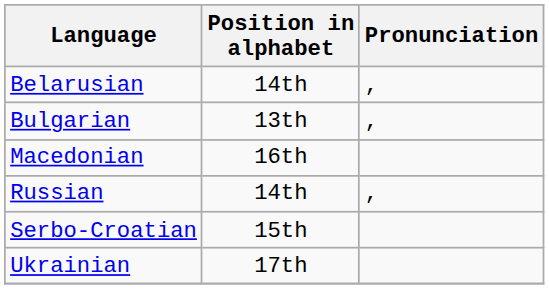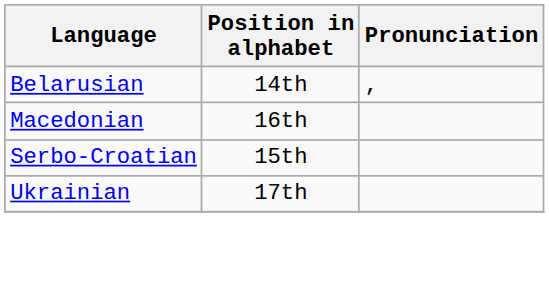- row: Bulgarian | 13th | ,
- row: Russian | 14th | ,
